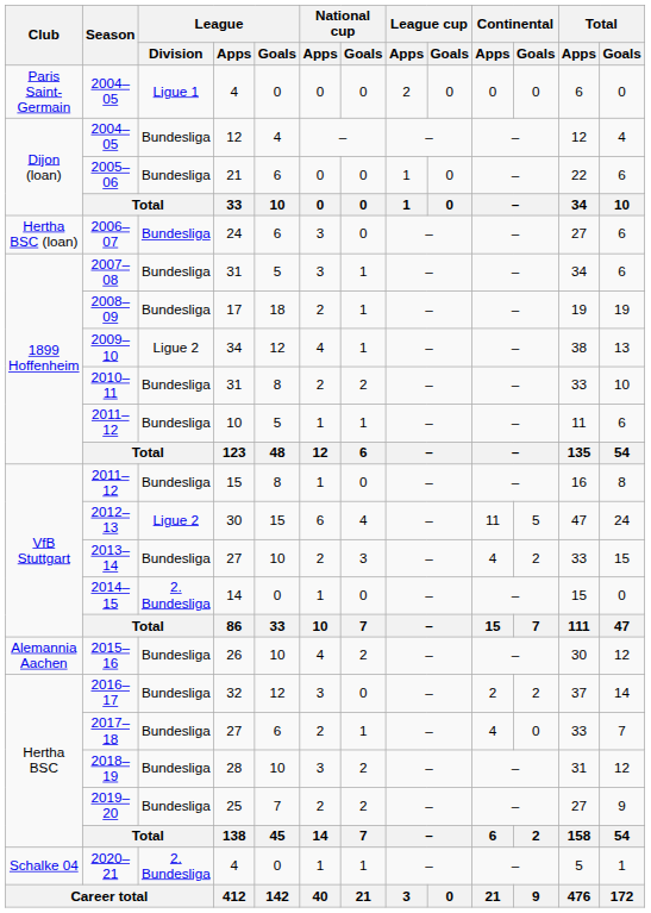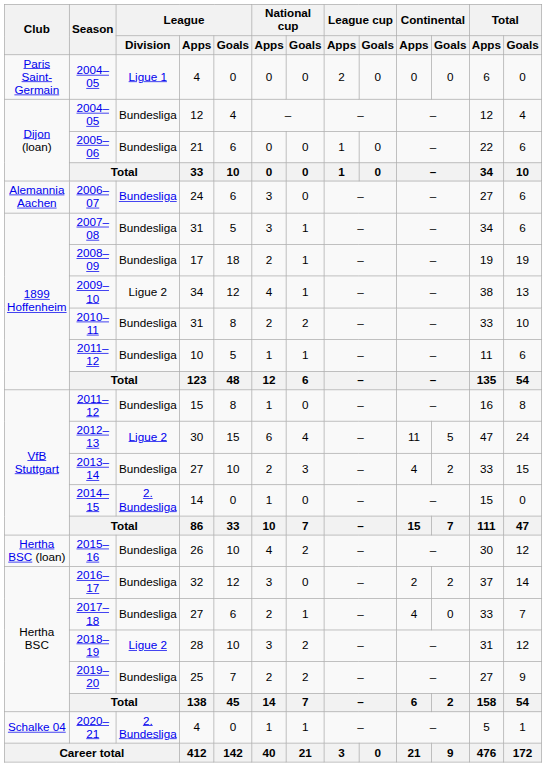2006–07 | Club: Hertha BSC (loan) -> Alemannia Aachen
2015–16 | Club: Alemannia Aachen -> Hertha BSC (loan)
2018–19 | League / Division: Bundesliga -> Ligue 2
